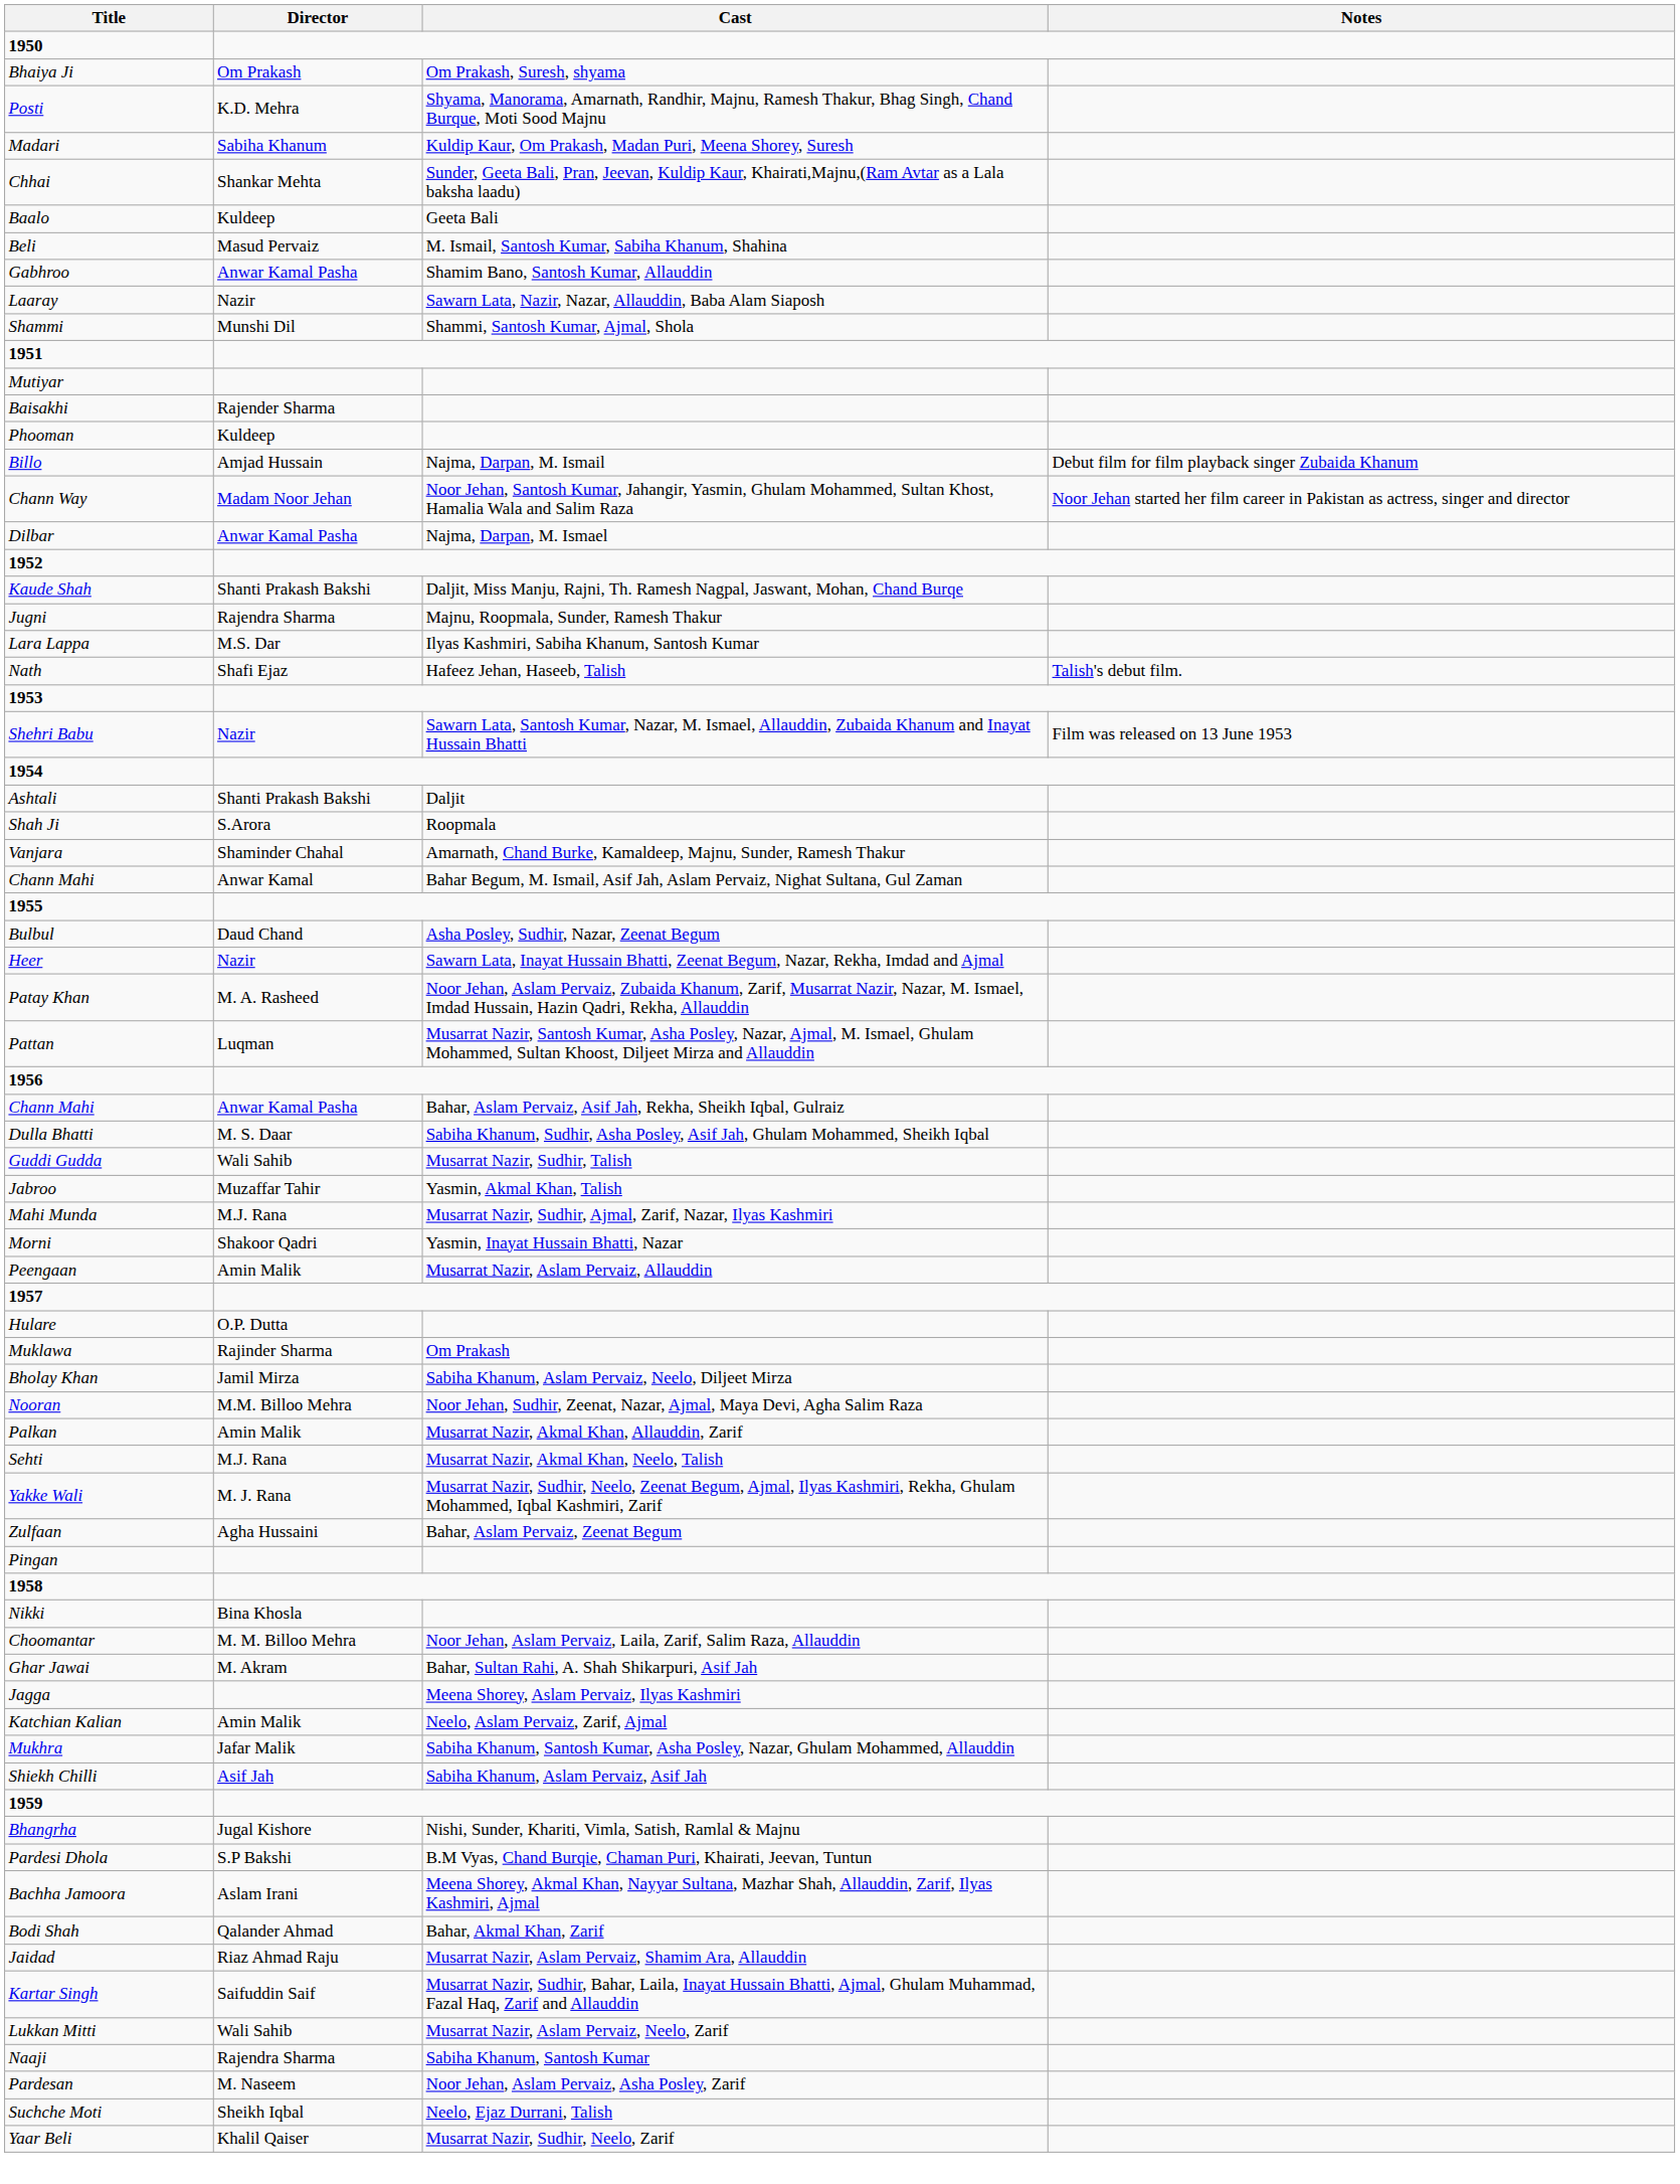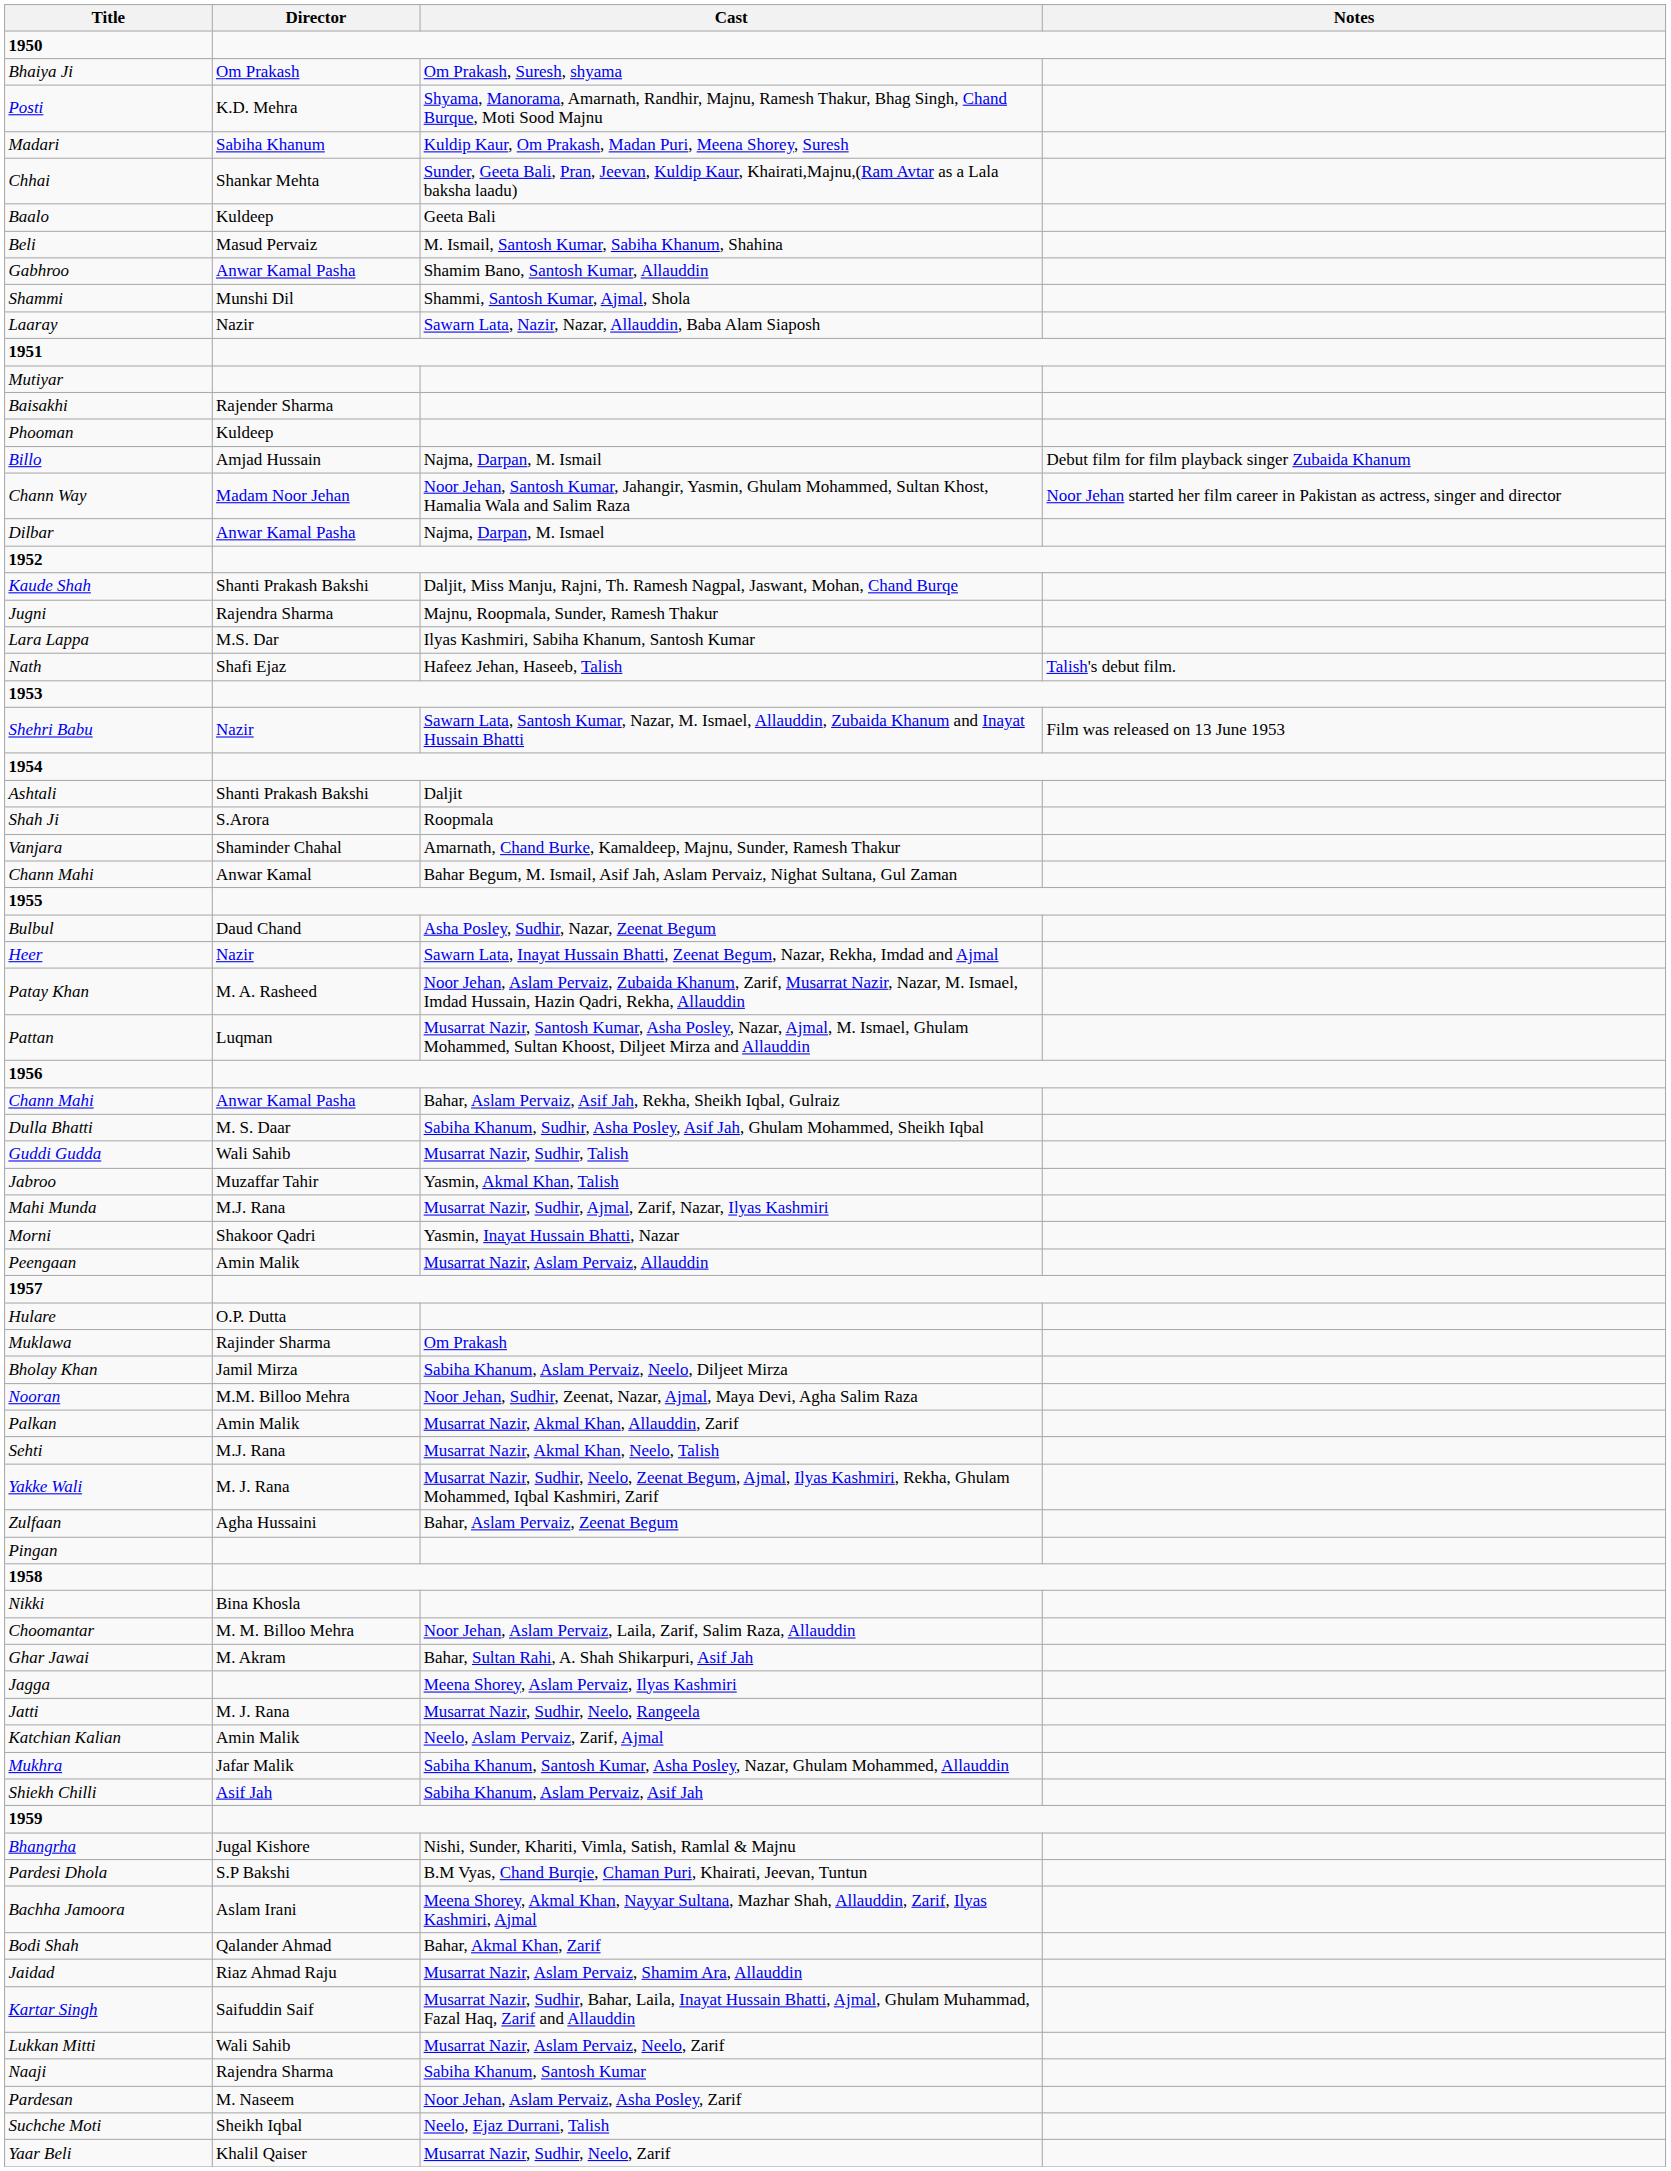rows swapped: Laaray <-> Shammi
+ row: Jatti | M. J. Rana | Musarrat Nazir, Sudhir, Neelo, Rangeela
